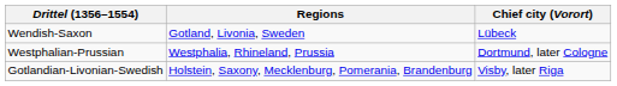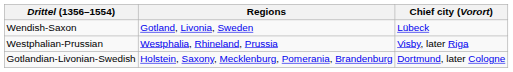Westphalian-Prussian | Chief city (Vorort): Dortmund, later Cologne -> Visby, later Riga
Gotlandian-Livonian-Swedish | Chief city (Vorort): Visby, later Riga -> Dortmund, later Cologne
